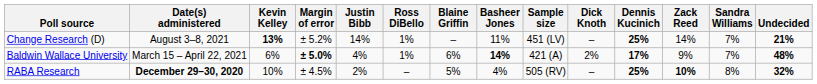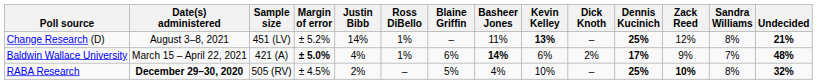columns swapped: Sample size <-> Kevin Kelley
Change Research (D) | Zack Reed: 14% -> 12%
Change Research (D) | Sandra Williams: 7% -> 8%
